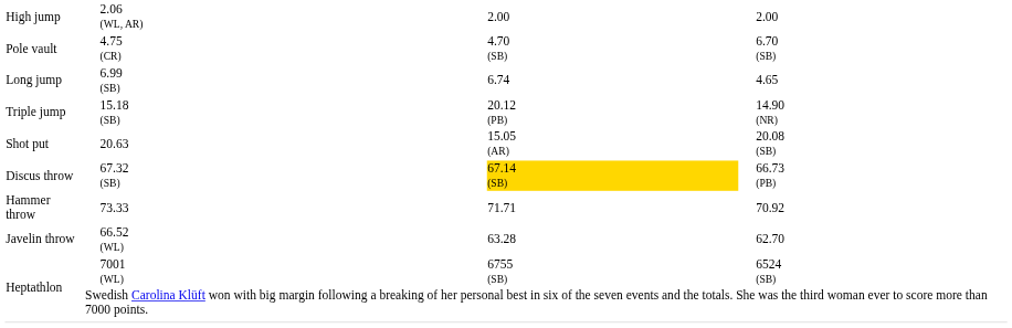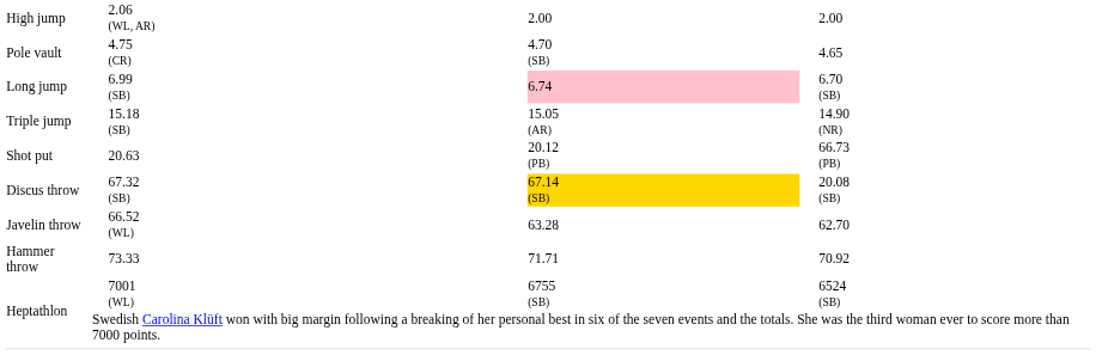4.75 (CR) | column 7: 6.70 (SB) -> 4.65
6.99 (SB) | column 5: no background -> pink background
6.99 (SB) | column 7: 4.65 -> 6.70 (SB)
15.18 (SB) | column 5: 20.12 (PB) -> 15.05 (AR)
20.63 | column 5: 15.05 (AR) -> 20.12 (PB)
20.63 | column 7: 20.08 (SB) -> 66.73 (PB)
67.32 (SB) | column 7: 66.73 (PB) -> 20.08 (SB)
rows swapped: 73.33 <-> 66.52 (WL)
